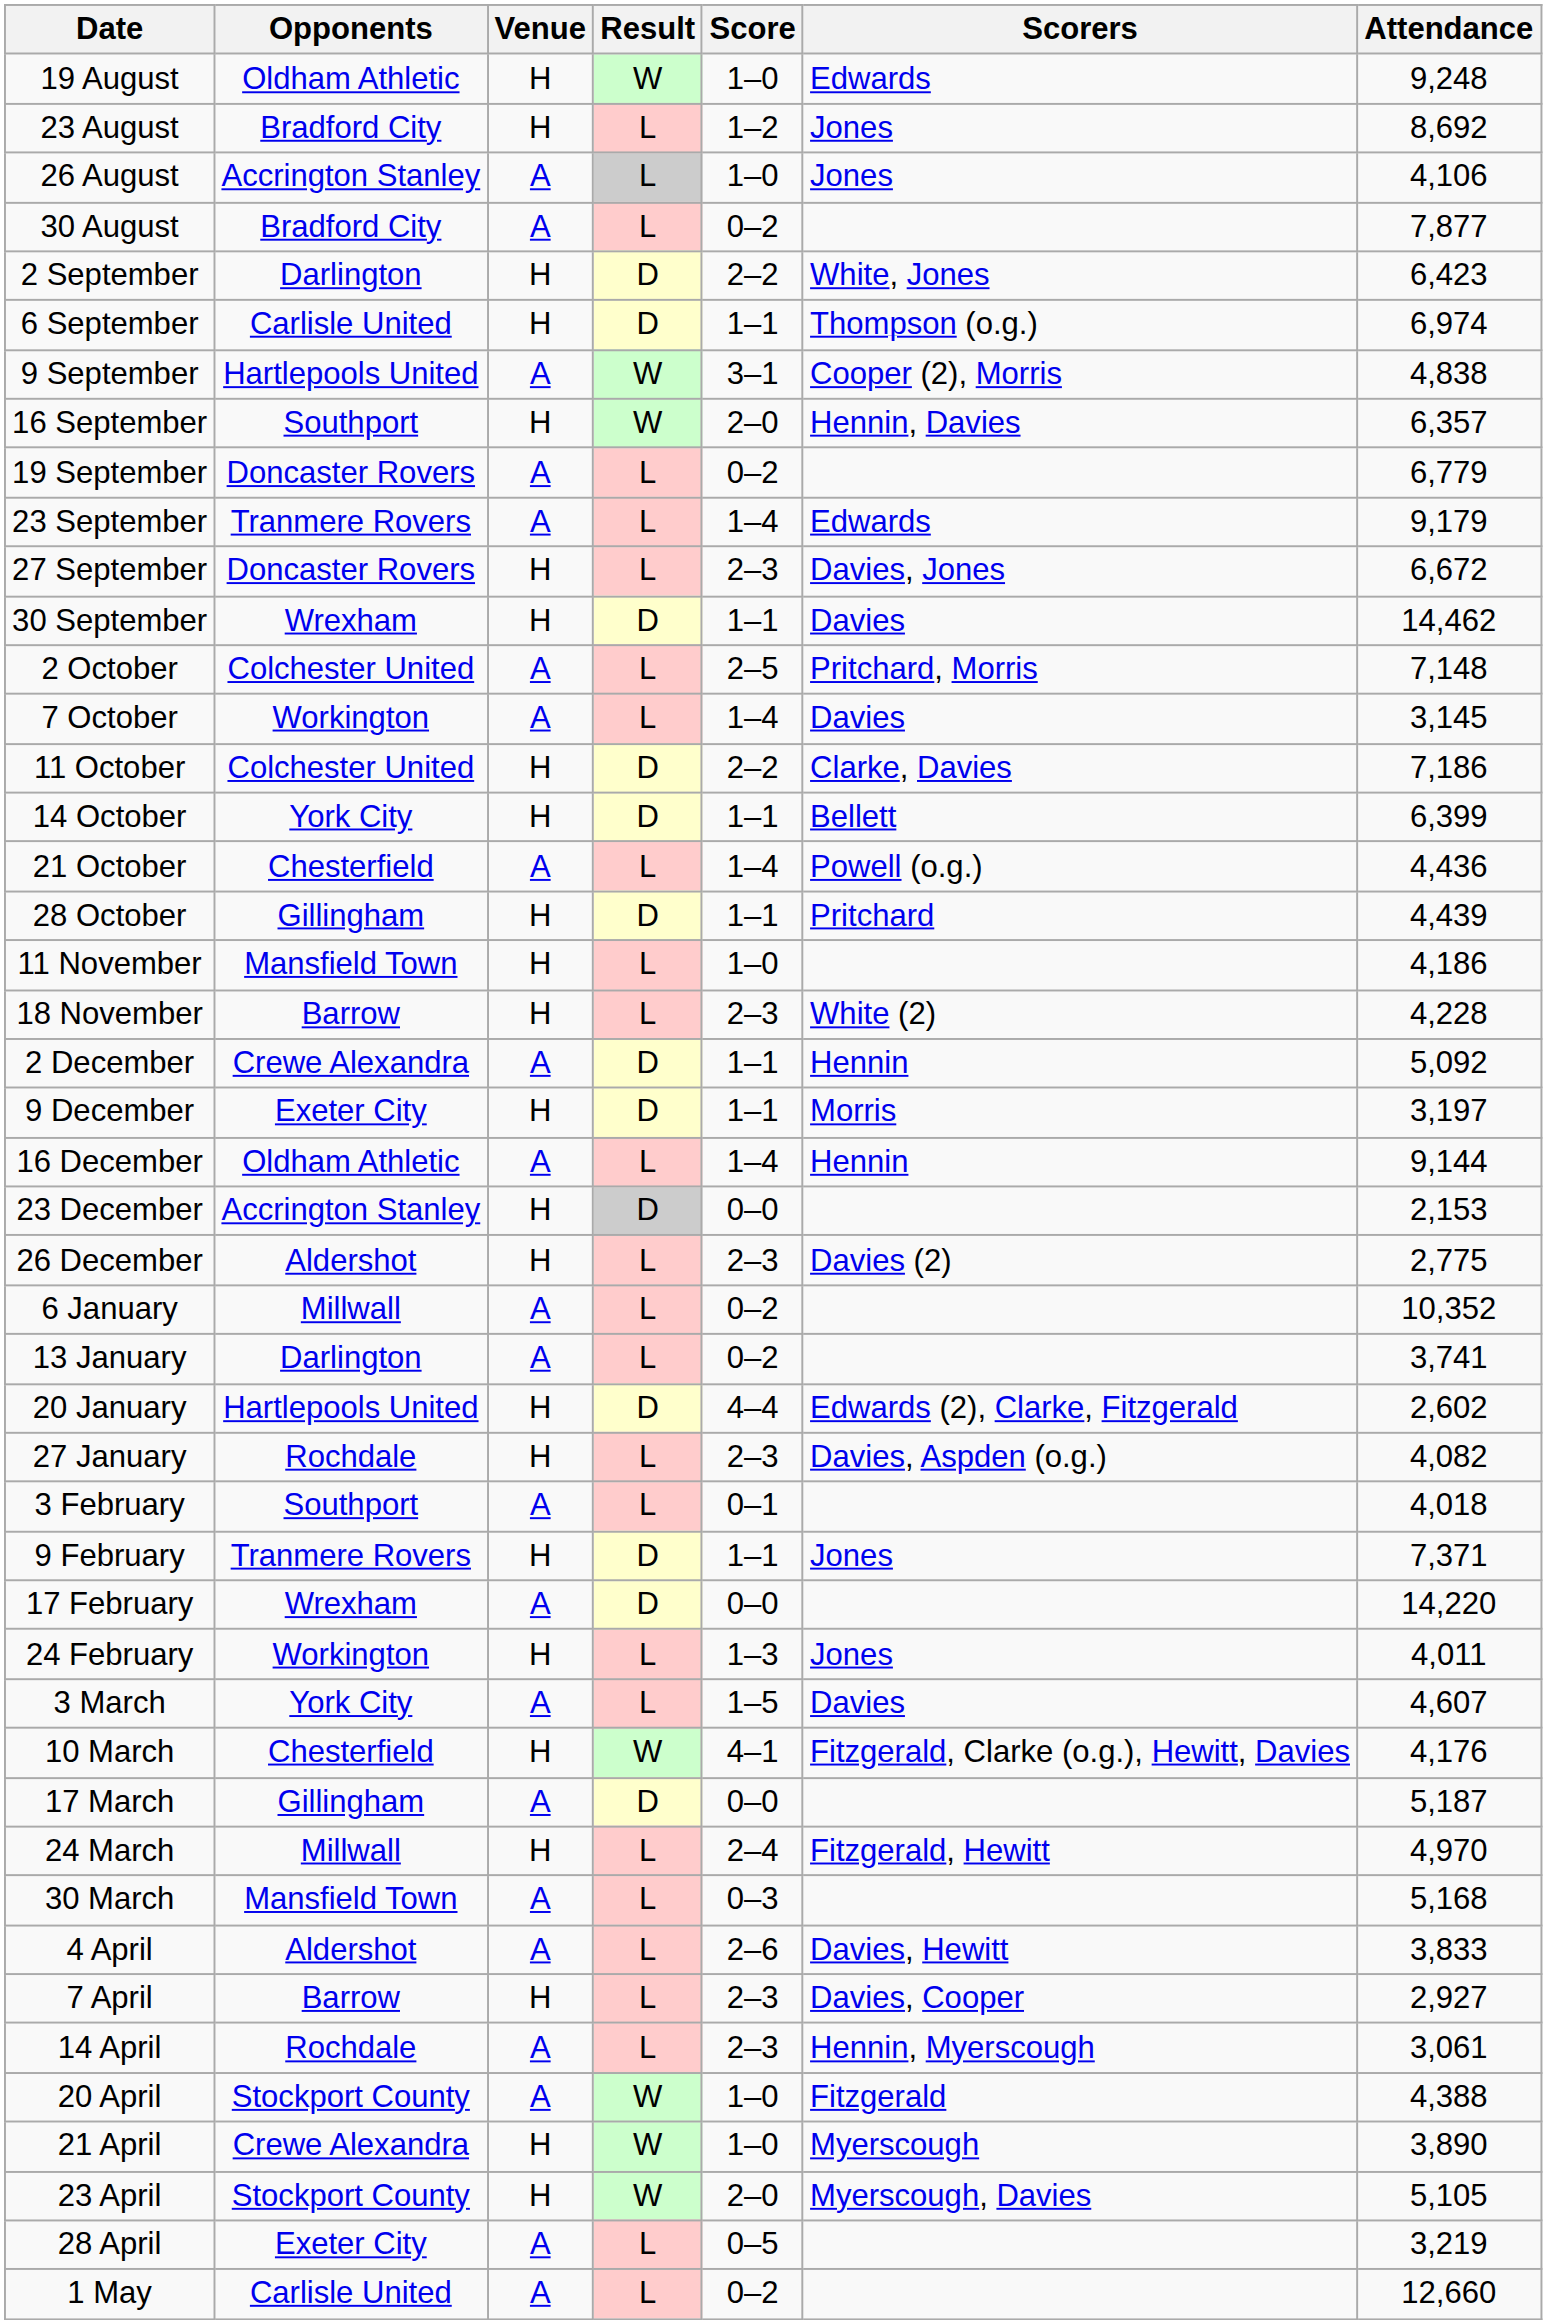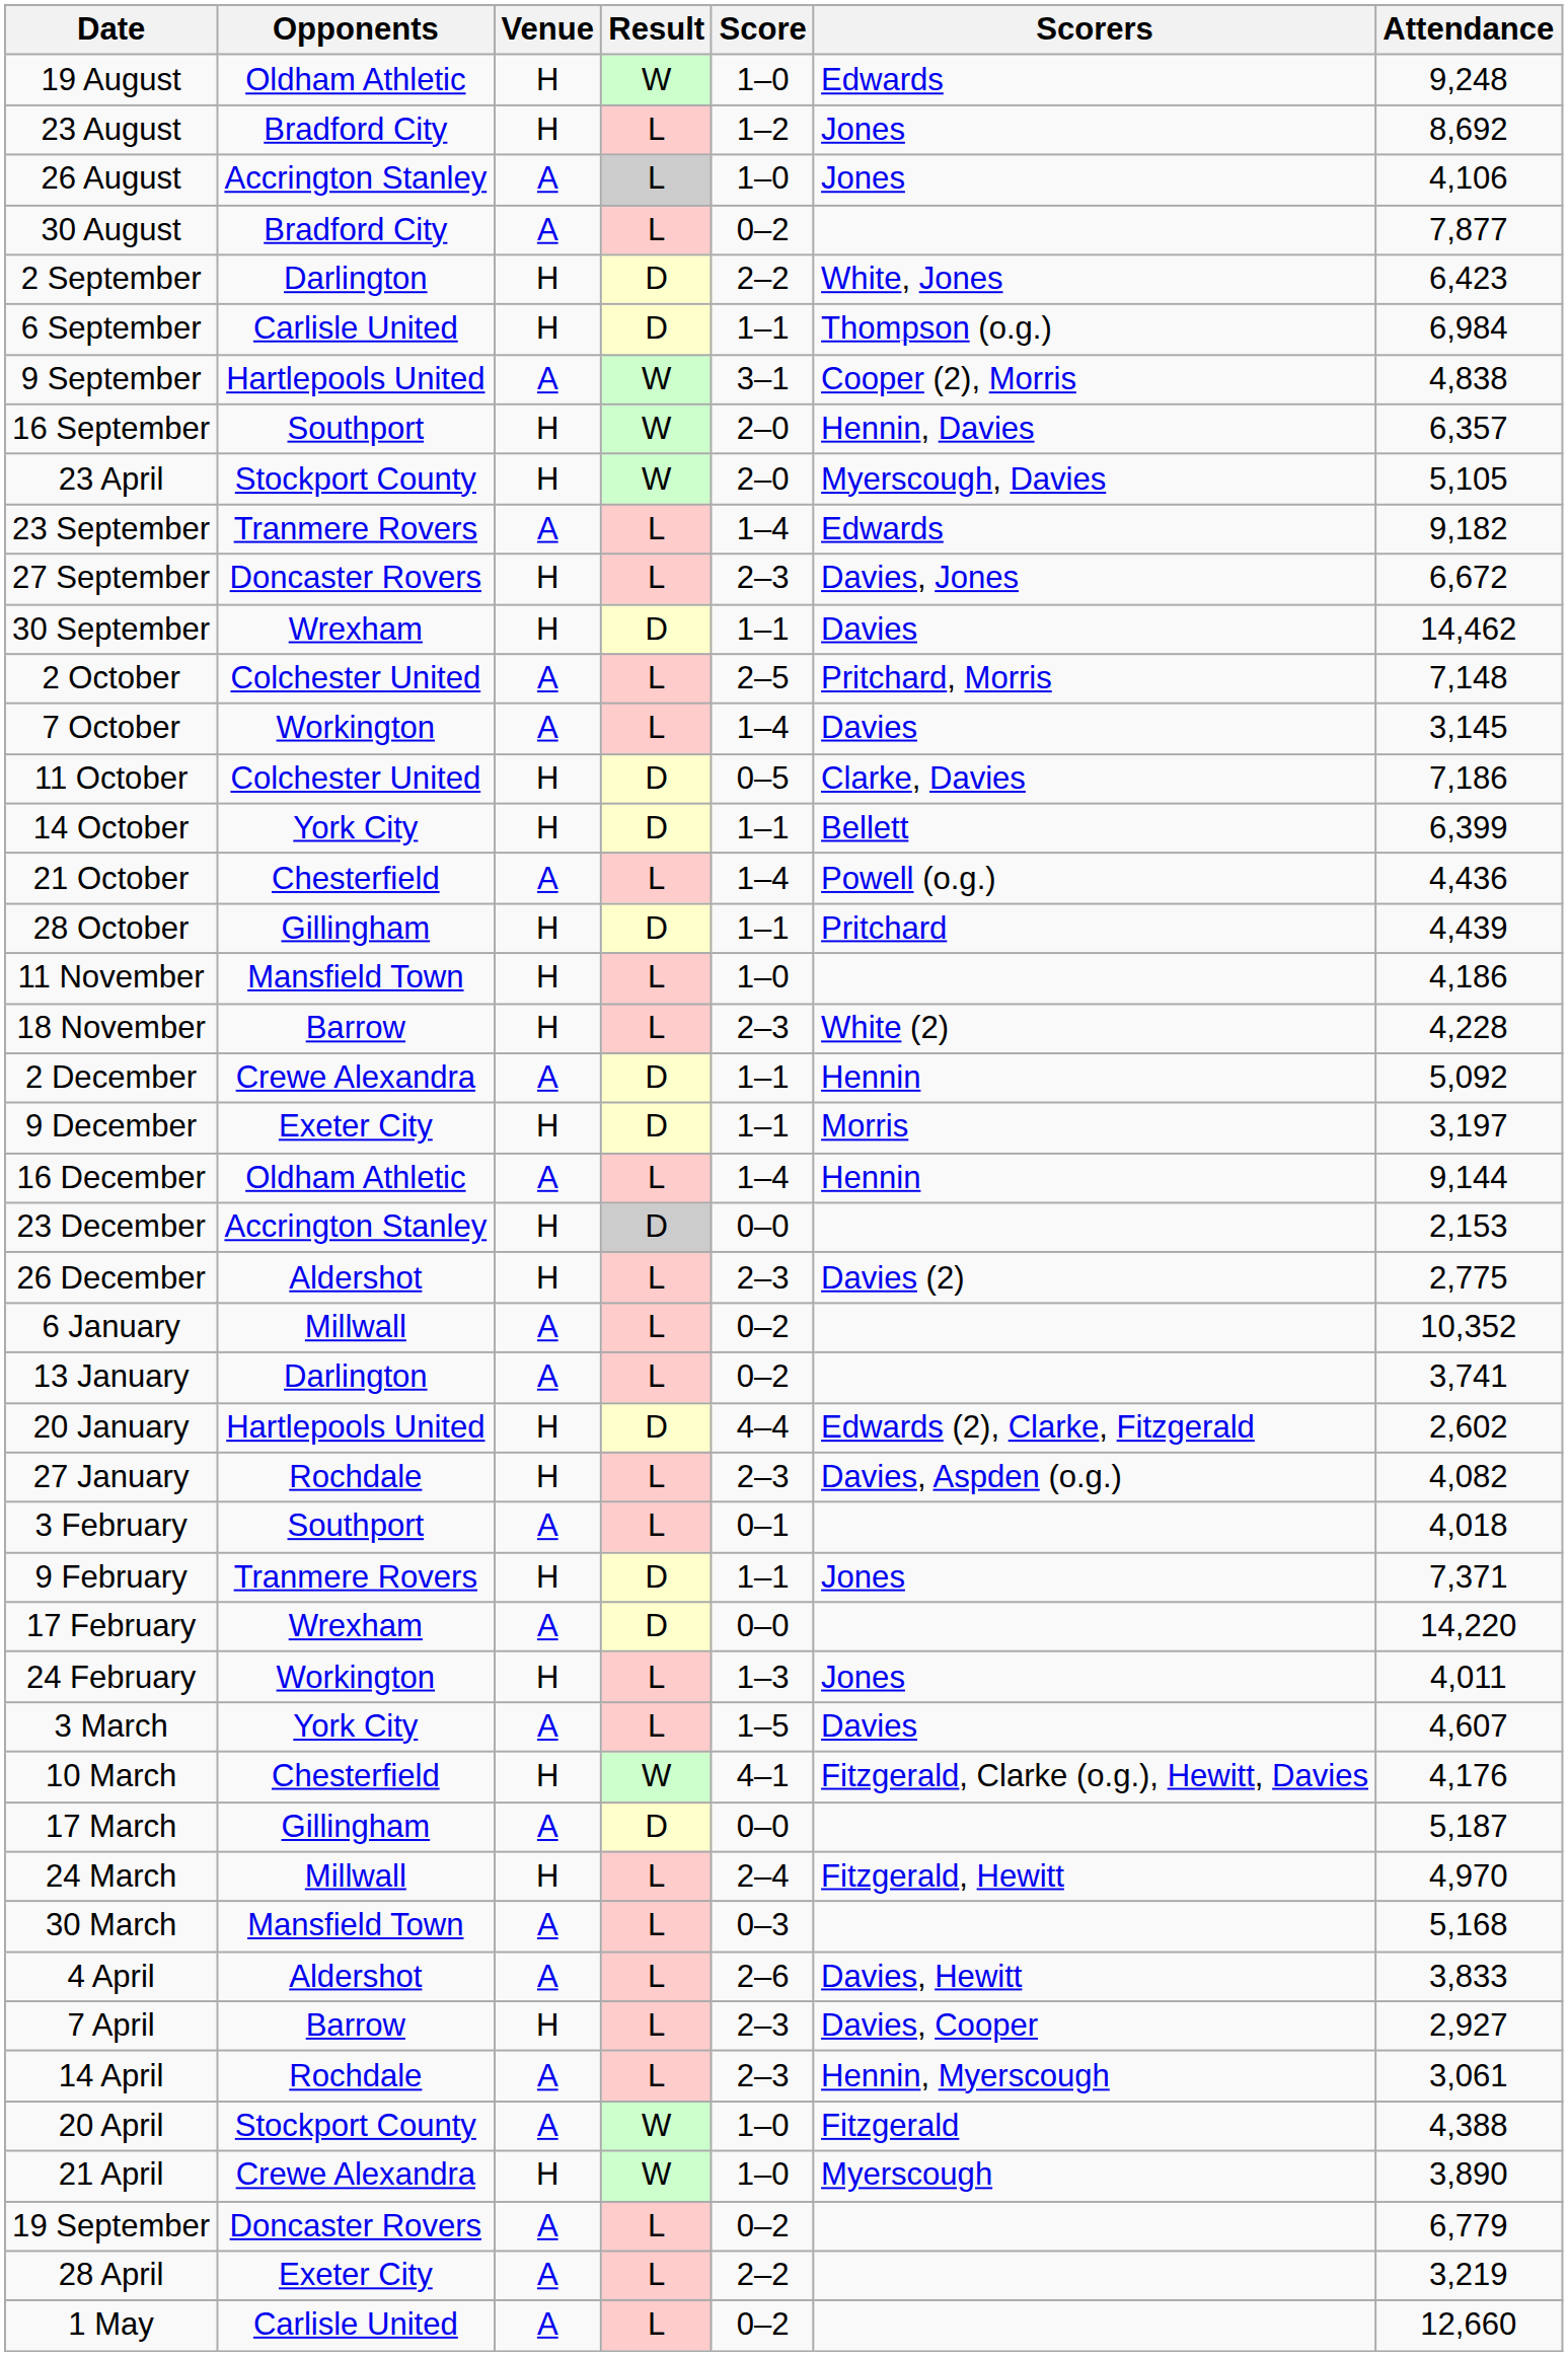6 September | Attendance: 6,974 -> 6,984
rows swapped: 19 September <-> 23 April
23 September | Attendance: 9,179 -> 9,182
11 October | Score: 2–2 -> 0–5
28 April | Score: 0–5 -> 2–2
